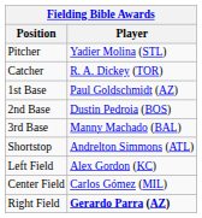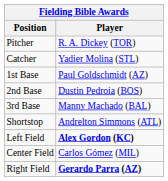Pitcher | Player: Yadier Molina (STL) -> R. A. Dickey (TOR)
Catcher | Player: R. A. Dickey (TOR) -> Yadier Molina (STL)
Left Field | Player: normal -> bold
